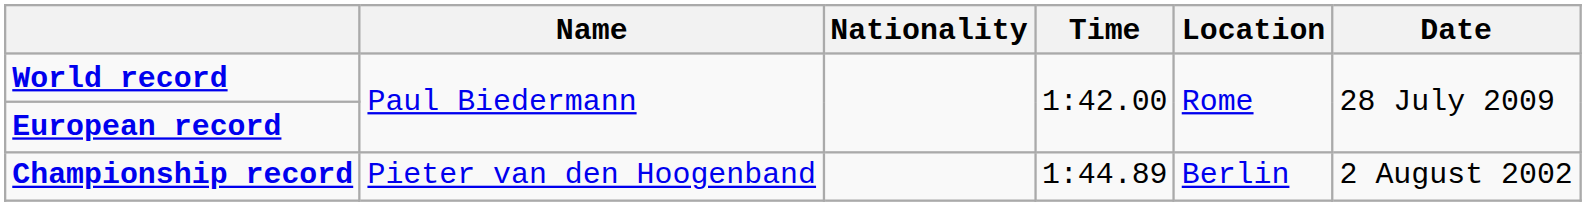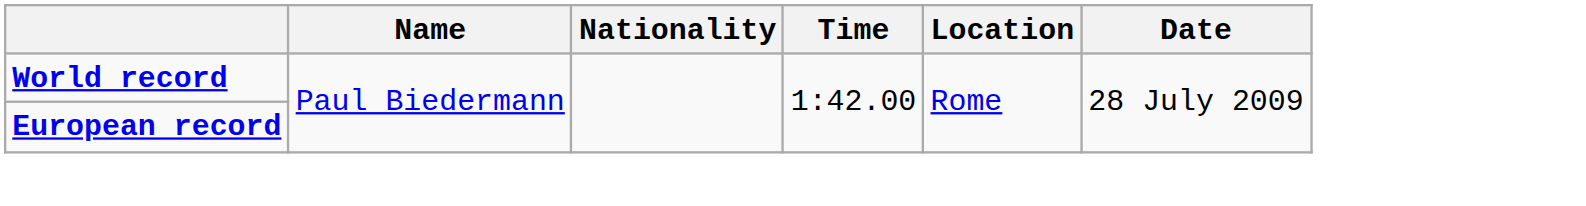- row: Championship record | Pieter van den Hoogenband | 1:44.89 | Berlin | 2 August 2002
